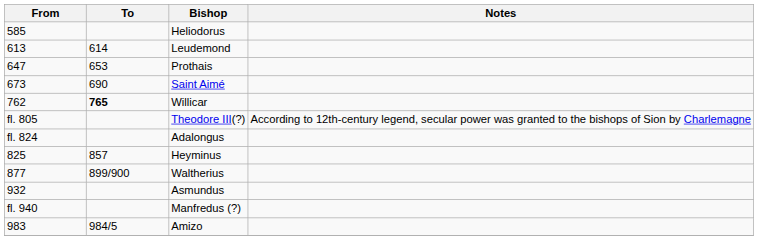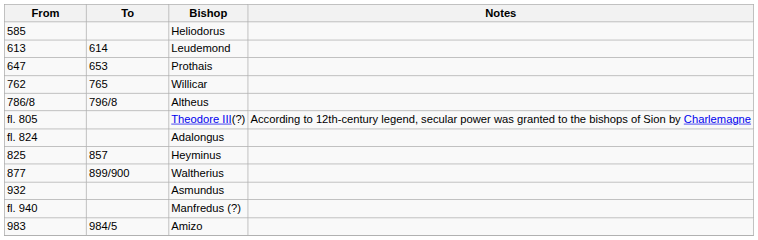- row: 673 | 690 | Saint Aimé
Willicar | To: bold -> normal
+ row: 786/8 | 796/8 | Altheus
